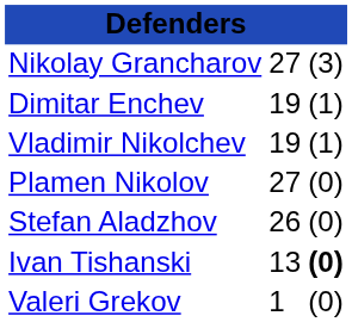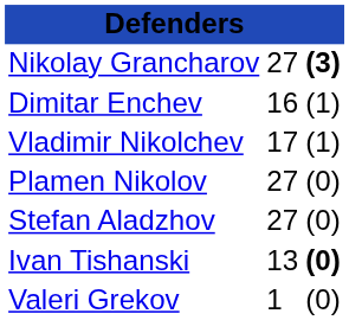Nikolay Grancharov | column 3: normal -> bold
Dimitar Enchev | column 2: 19 -> 16
Vladimir Nikolchev | column 2: 19 -> 17
Stefan Aladzhov | column 2: 26 -> 27
